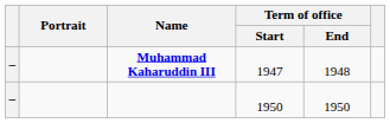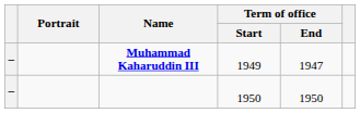Muhammad Kaharuddin III | Term of office / Start: 1947 -> 1949
Muhammad Kaharuddin III | Term of office / End: 1948 -> 1947
